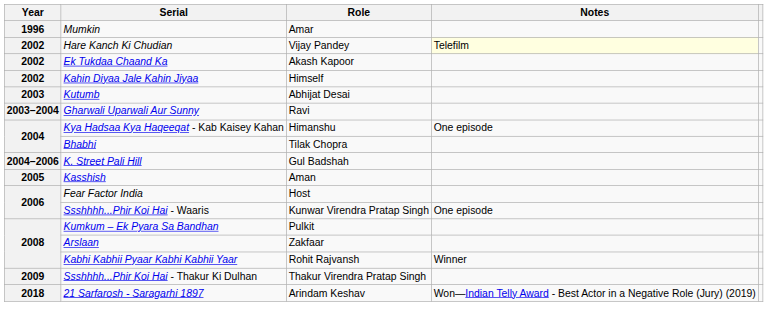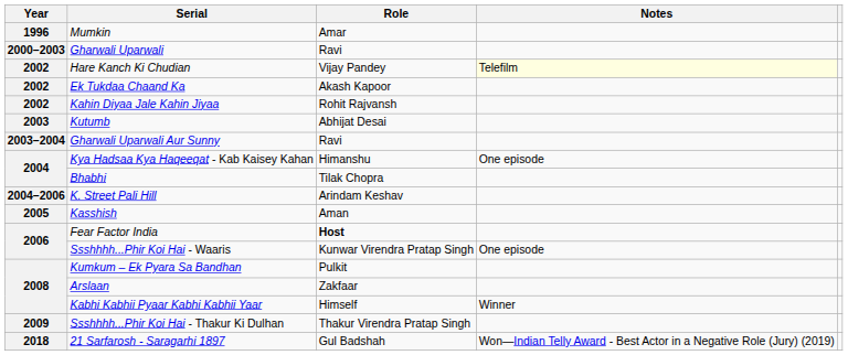+ row: 2000–2003 | Gharwali Uparwali | Ravi
Kahin Diyaa Jale Kahin Jiyaa | Role: Himself -> Rohit Rajvansh
K. Street Pali Hill | Role: Gul Badshah -> Arindam Keshav
Fear Factor India | Role: normal -> bold
Kabhi Kabhii Pyaar Kabhi Kabhii Yaar | Role: Rohit Rajvansh -> Himself
21 Sarfarosh - Saragarhi 1897 | Role: Arindam Keshav -> Gul Badshah
